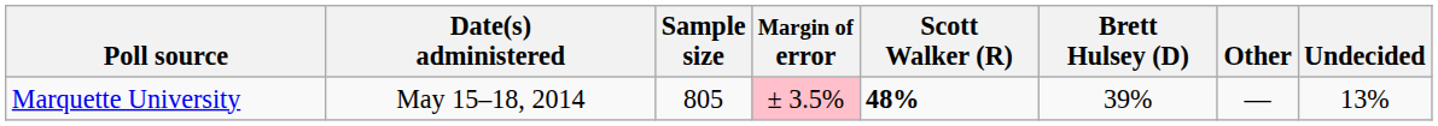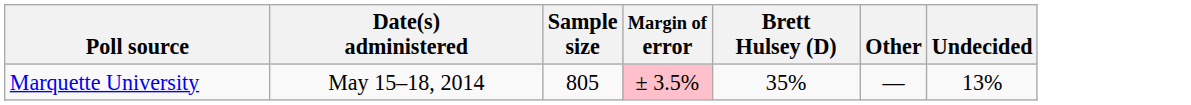- column: Scott Walker (R) | 48%
Marquette University | Brett Hulsey (D): 39% -> 35%
